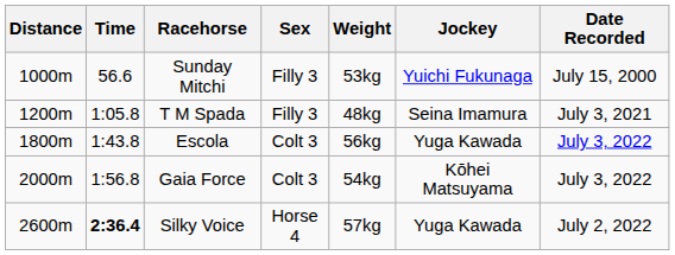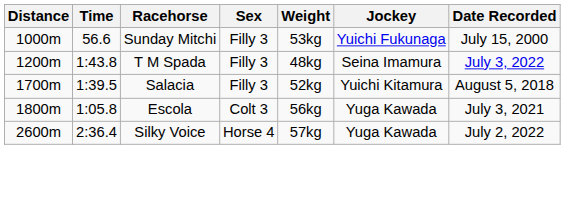T M Spada | Time: 1:05.8 -> 1:43.8
T M Spada | Date Recorded: July 3, 2021 -> July 3, 2022
+ row: 1700m | 1:39.5 | Salacia | Filly 3 | 52kg | Yuichi Kitamura | August 5, 2018
Escola | Time: 1:43.8 -> 1:05.8
Escola | Date Recorded: July 3, 2022 -> July 3, 2021
- row: 2000m | 1:56.8 | Gaia Force | Colt 3 | 54kg | Kōhei Matsuyama | July 3, 2022
Silky Voice | Time: bold -> normal
